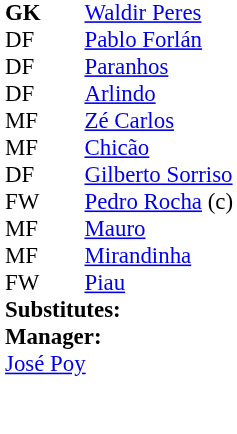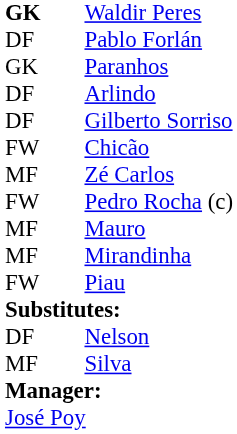Paranhos | column 1: DF -> GK
rows swapped: Gilberto Sorriso <-> Zé Carlos
Chicão | column 1: MF -> FW
+ row: DF | Nelson
+ row: MF | Silva
